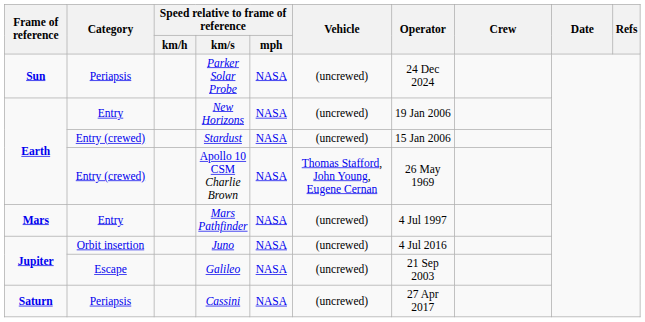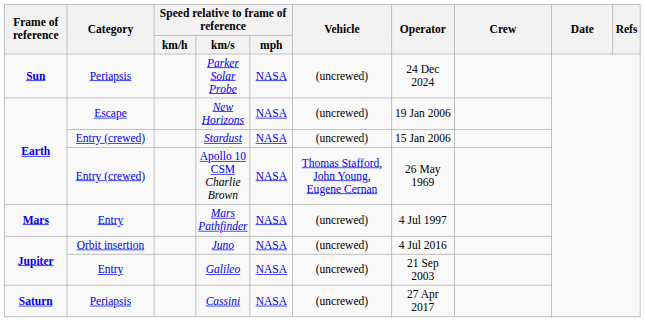New Horizons | Category: Entry -> Escape
Galileo | Category: Escape -> Entry
